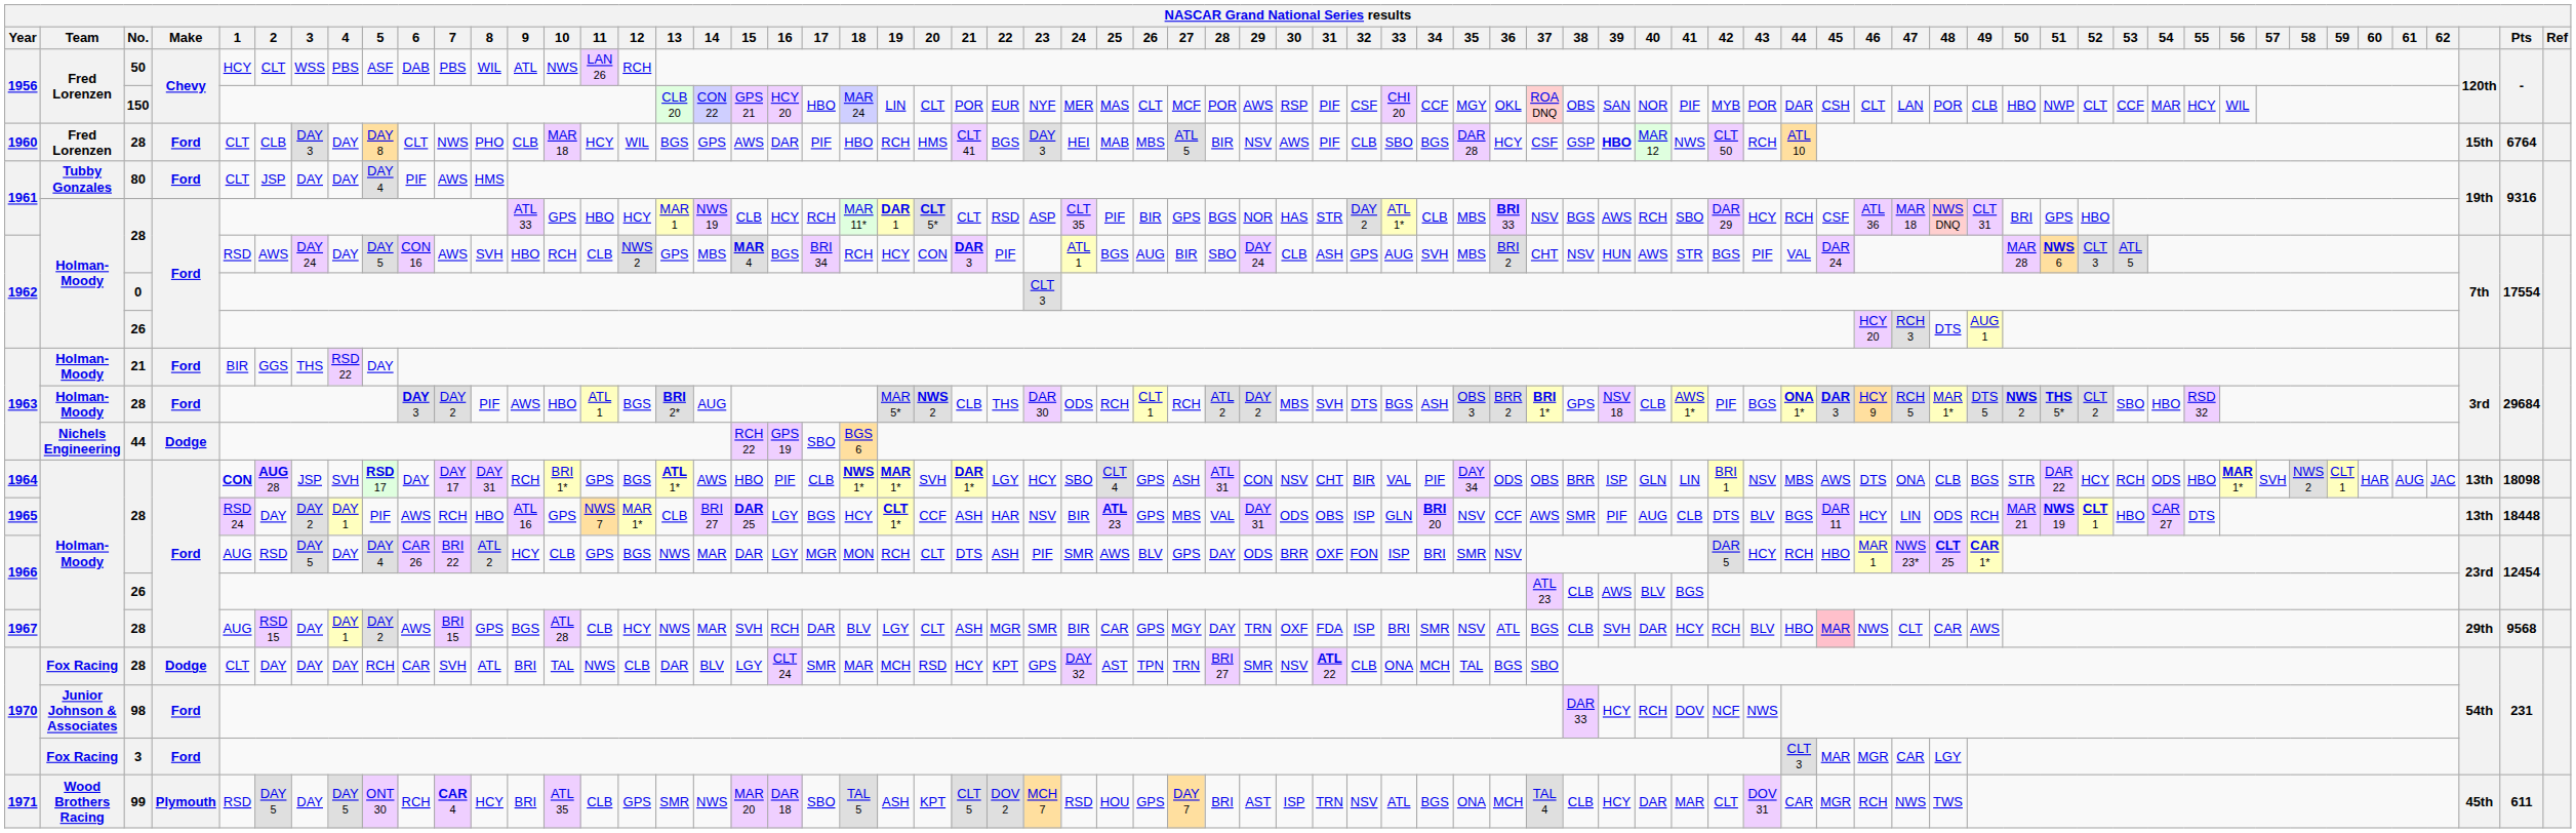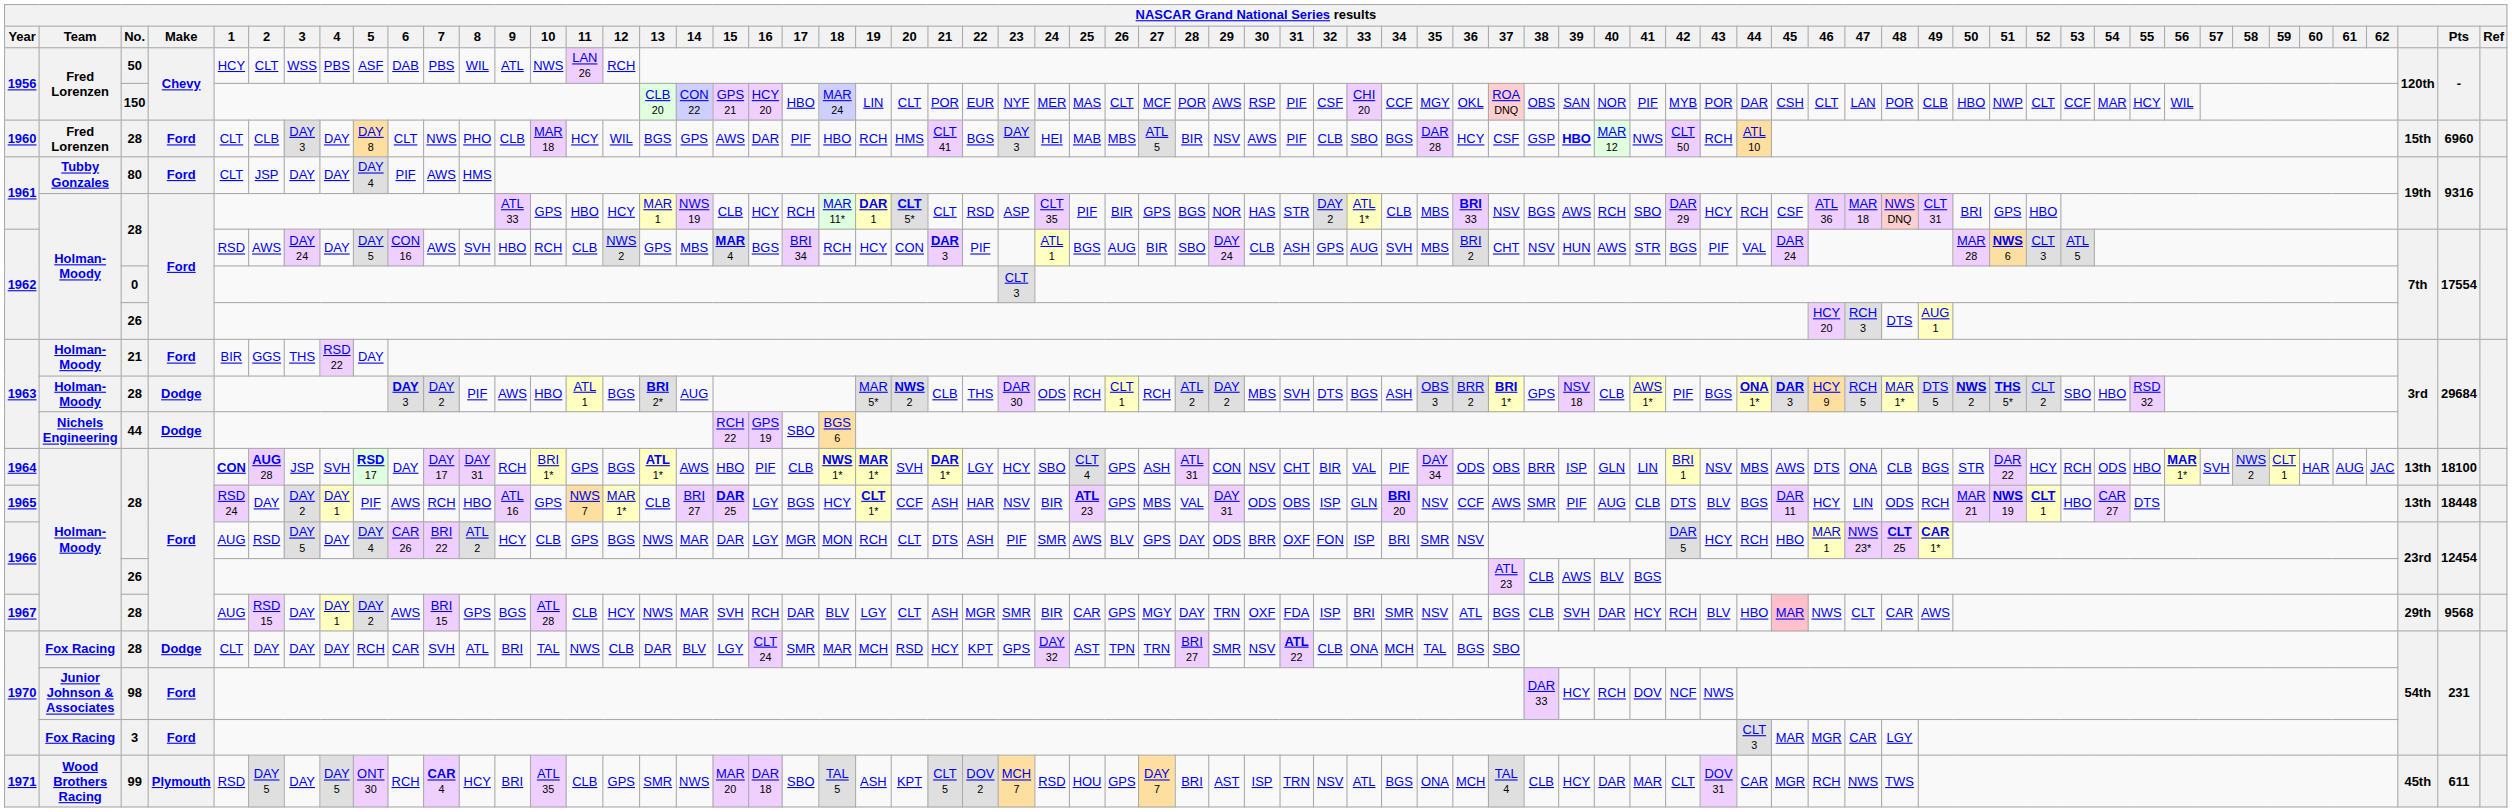1960 | Pts: 6764 -> 6960
1963 / 28 | Make: Ford -> Dodge
1964 | Pts: 18098 -> 18100
